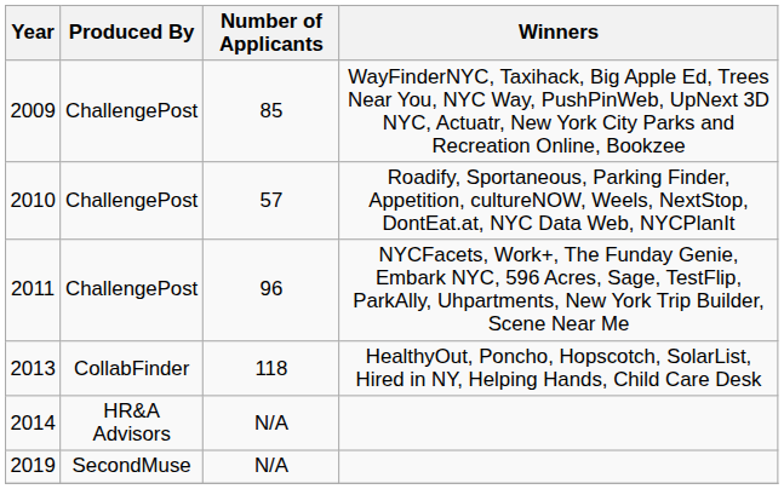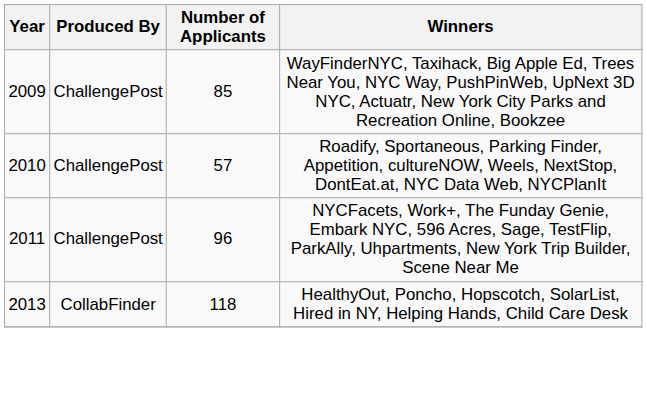- row: 2014 | HR&A Advisors | N/A
- row: 2019 | SecondMuse | N/A
